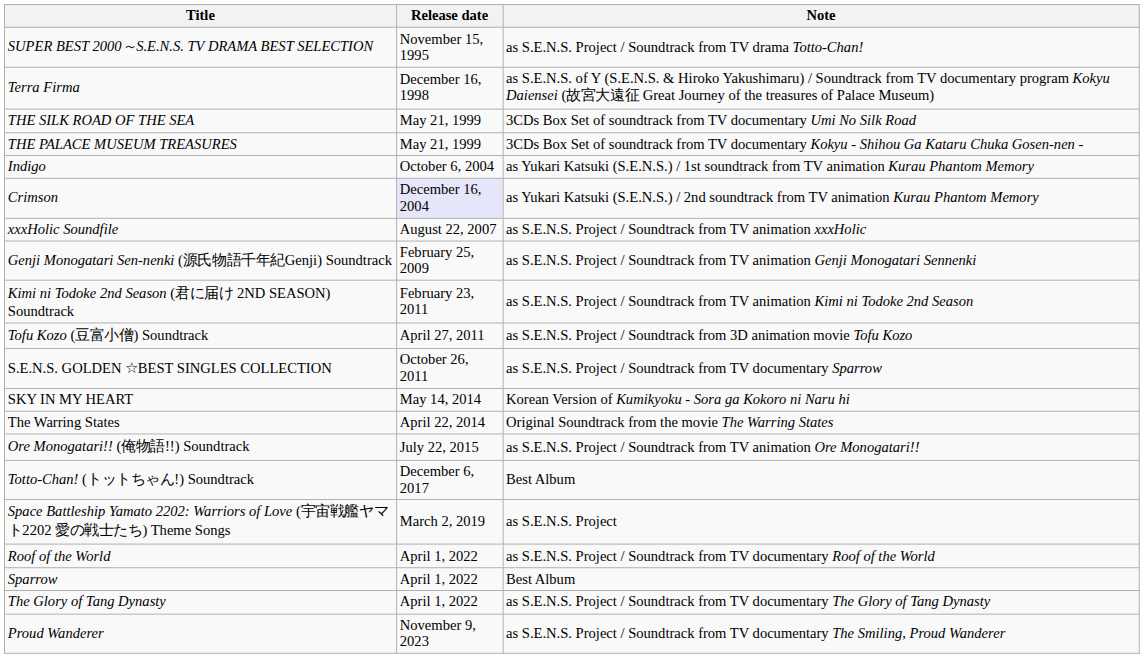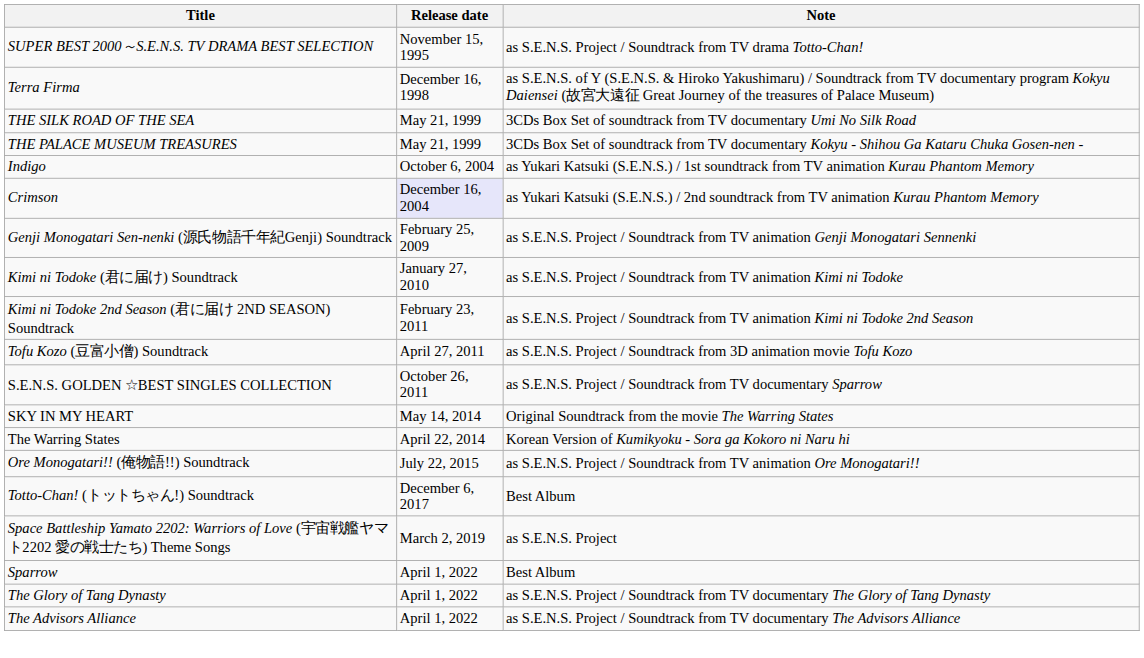- row: xxxHolic Soundfile | August 22, 2007 | as S.E.N.S. Project / Soundtrack from TV animation xxxHolic
+ row: Kimi ni Todoke (君に届け) Soundtrack | January 27, 2010 | as S.E.N.S. Project / Soundtrack from TV animation Kimi ni Todoke
SKY IN MY HEART | Note: Korean Version of Kumikyoku - Sora ga Kokoro ni Naru hi -> Original Soundtrack from the movie The Warring States
The Warring States | Note: Original Soundtrack from the movie The Warring States -> Korean Version of Kumikyoku - Sora ga Kokoro ni Naru hi
- row: Roof of the World | April 1, 2022 | as S.E.N.S. Project / Soundtrack from TV documentary Roof of the World
+ row: The Advisors Alliance | April 1, 2022 | as S.E.N.S. Project / Soundtrack from TV documentary The Advisors Alliance
- row: Proud Wanderer | November 9, 2023 | as S.E.N.S. Project / Soundtrack from TV documentary The Smiling, Proud Wanderer
